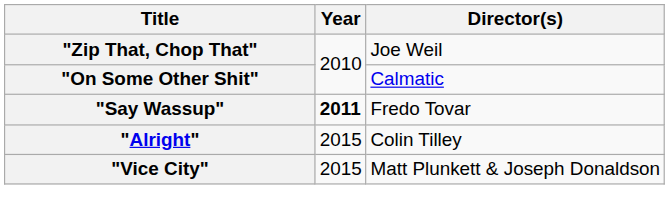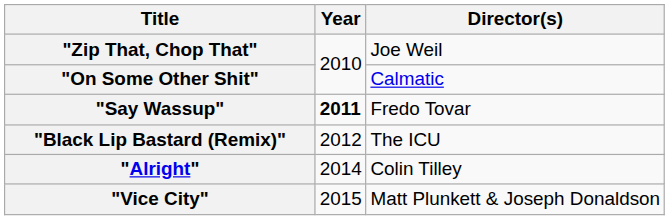+ row: "Black Lip Bastard (Remix)" | 2012 | The ICU
"Alright" | Year: 2015 -> 2014
